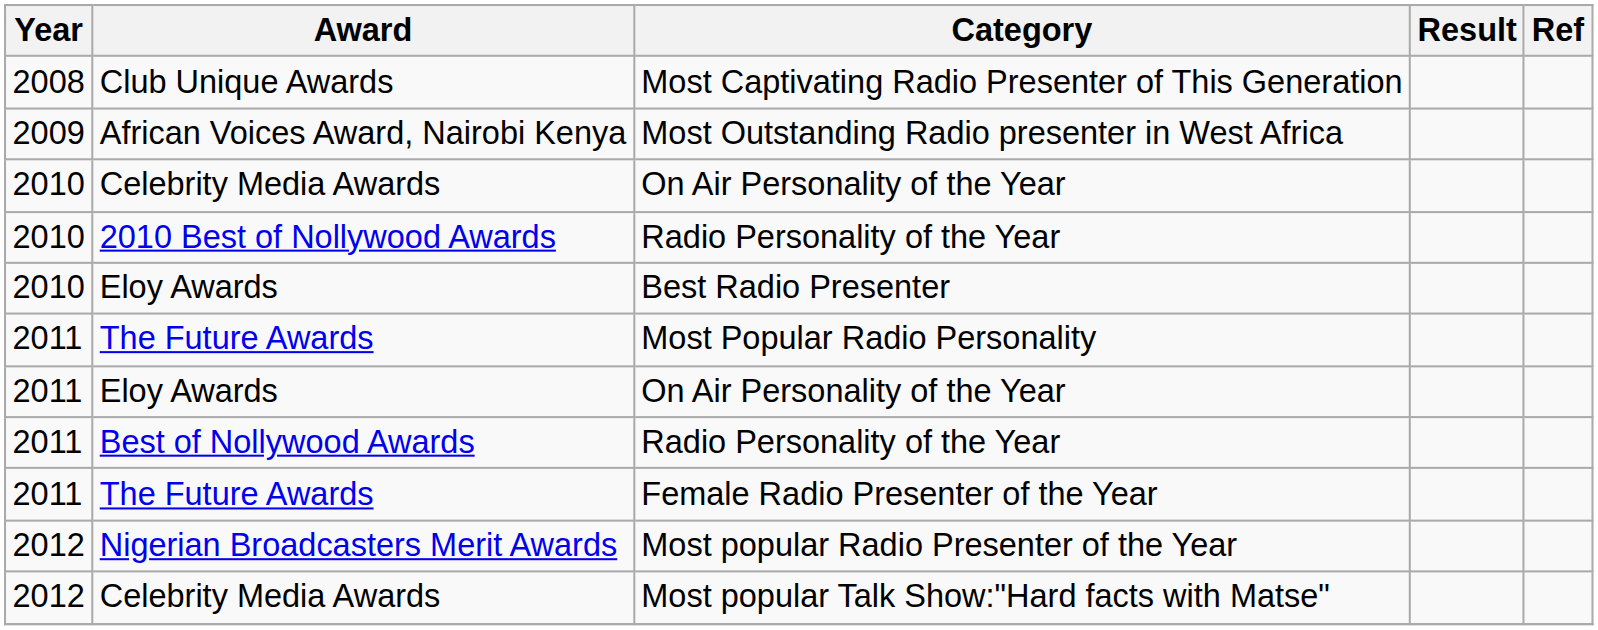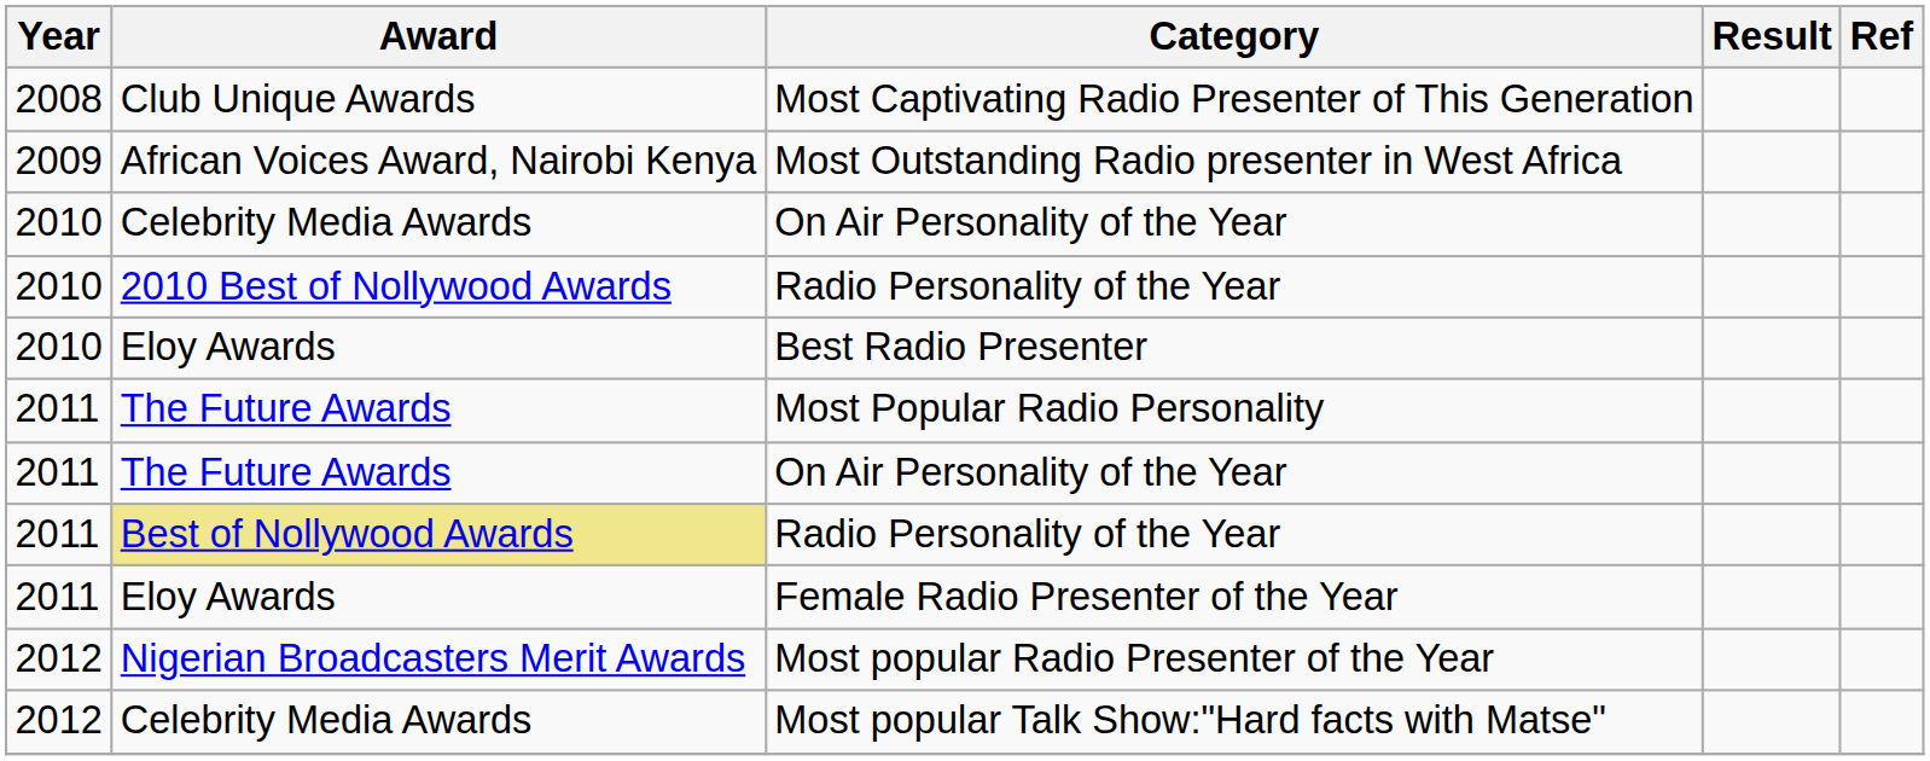2011 / On Air Personality of the Year | Award: Eloy Awards -> The Future Awards
2011 / Radio Personality of the Year | Award: no background -> khaki background
Female Radio Presenter of the Year | Award: The Future Awards -> Eloy Awards
